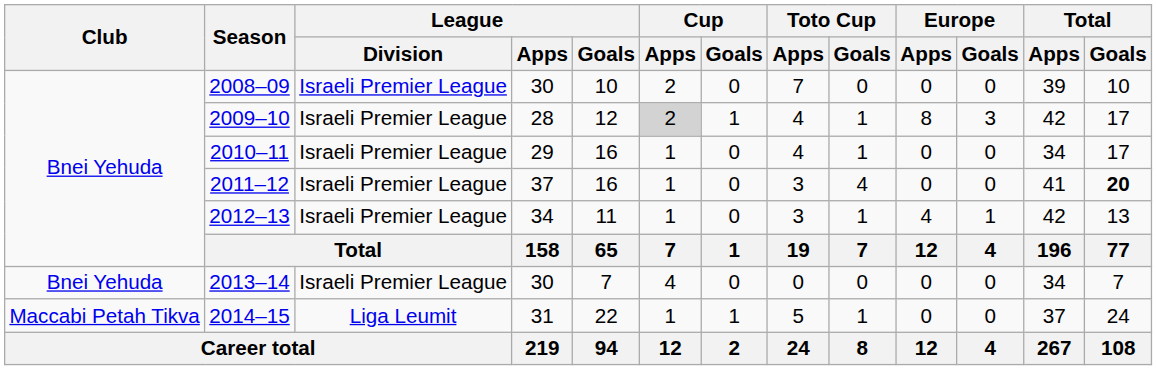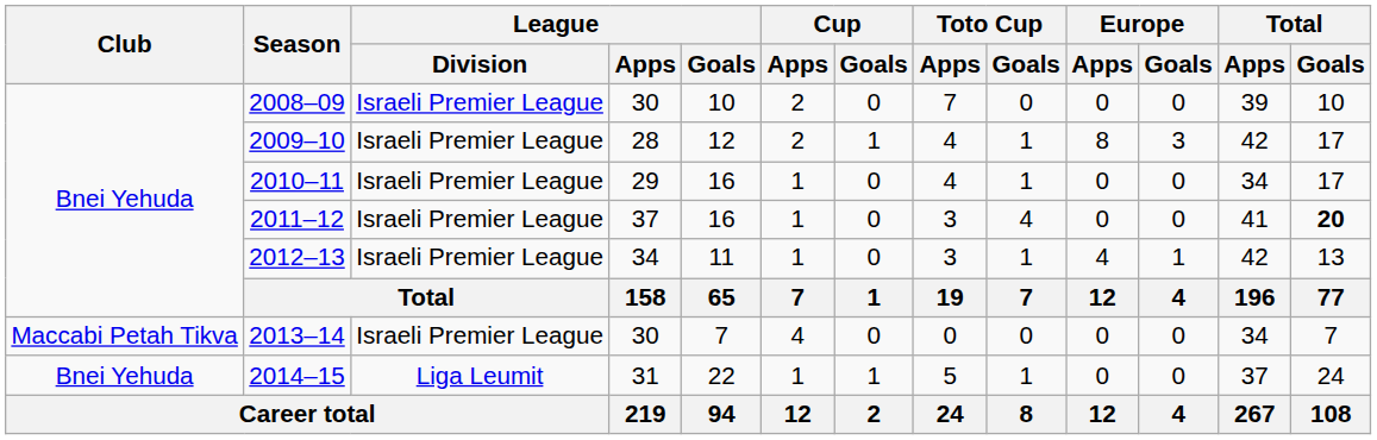2009–10 | Cup / Apps: lightgrey background -> no background
2013–14 | Club: Bnei Yehuda -> Maccabi Petah Tikva
2014–15 | Club: Maccabi Petah Tikva -> Bnei Yehuda
